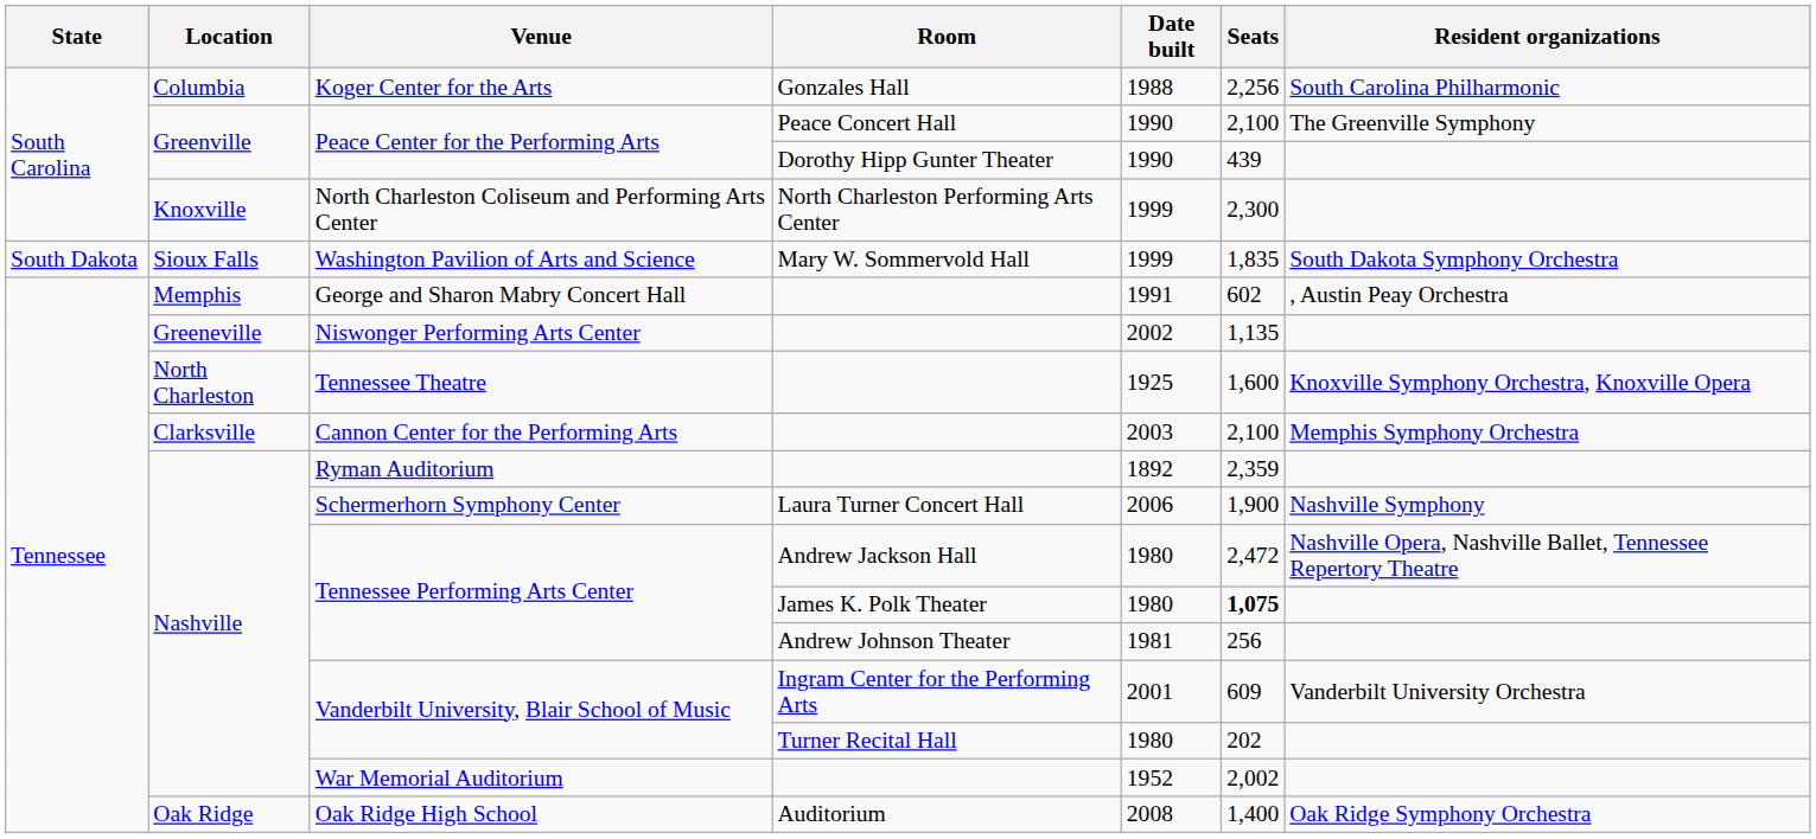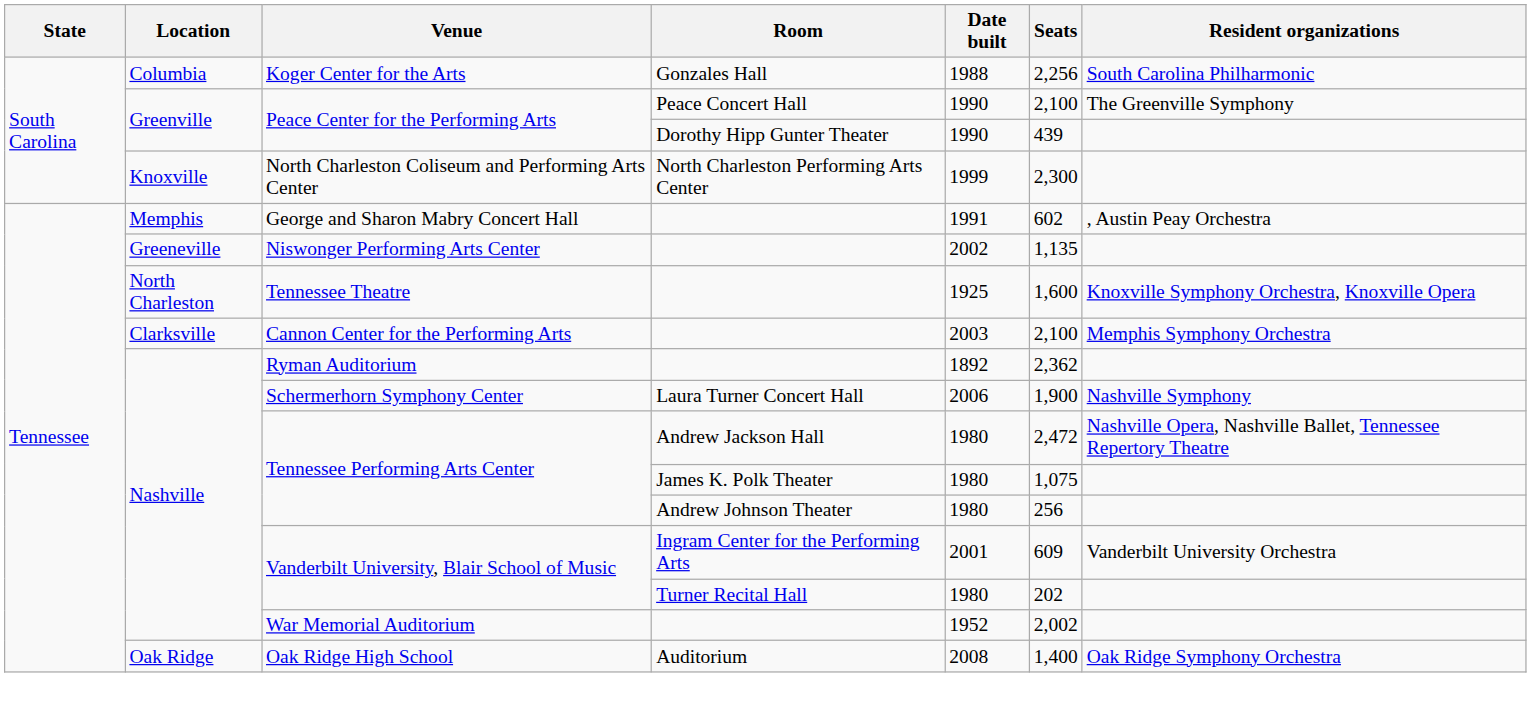- row: South Dakota | Sioux Falls | Washington Pavilion of Arts and Science | Mary W. Sommervold Hall | 1999 | 1,835 | South Dakota Symphony Orchestra
Ryman Auditorium | Seats: 2,359 -> 2,362
Tennessee Performing Arts Center / James K. Polk Theater | Seats: bold -> normal
Tennessee Performing Arts Center / Andrew Johnson Theater | Date built: 1981 -> 1980
